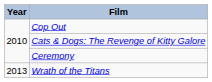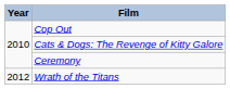Wrath of the Titans | Year: 2013 -> 2012
